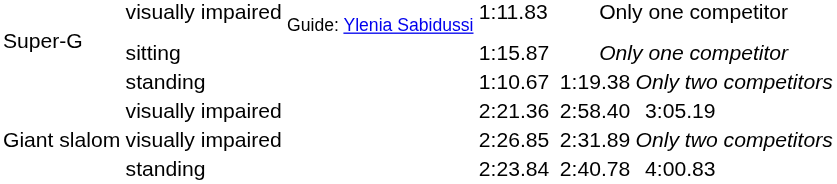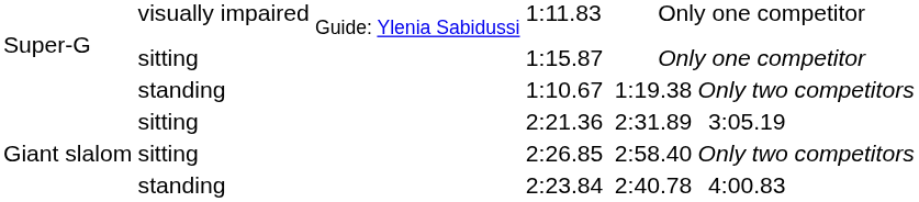2:21.36 | column 2: visually impaired -> sitting
2:21.36 | column 6: 2:58.40 -> 2:31.89
2:26.85 | column 2: visually impaired -> sitting
2:26.85 | column 6: 2:31.89 -> 2:58.40
